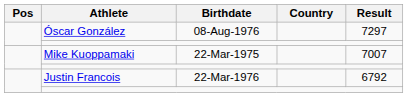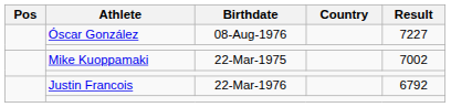Óscar González | Result: 7297 -> 7227
Mike Kuoppamaki | Result: 7007 -> 7002
